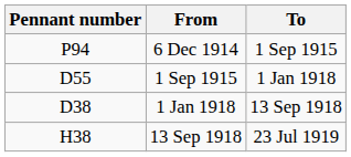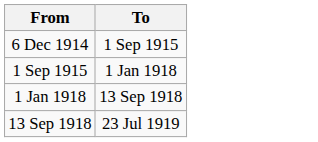- column: Pennant number | P94 | D55 | D38 | H38
